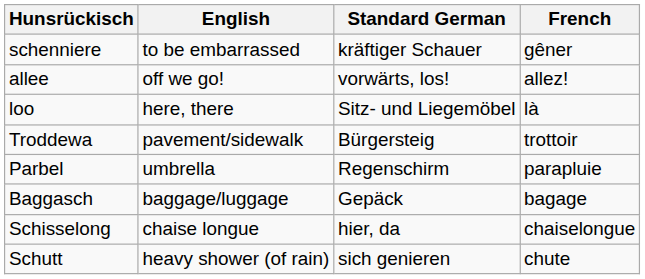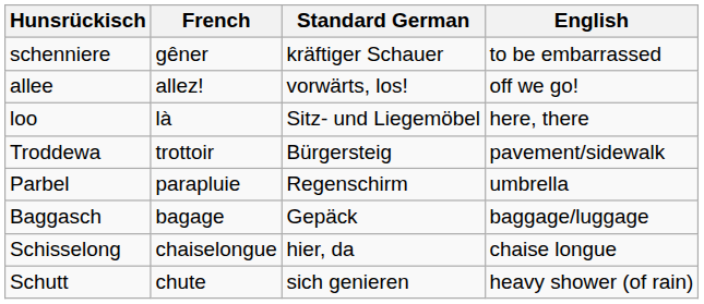columns swapped: French <-> English
